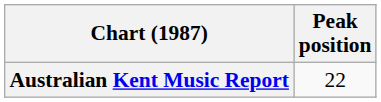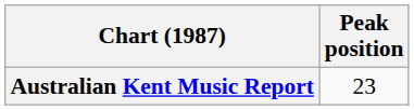Australian Kent Music Report | Peak position: 22 -> 23
